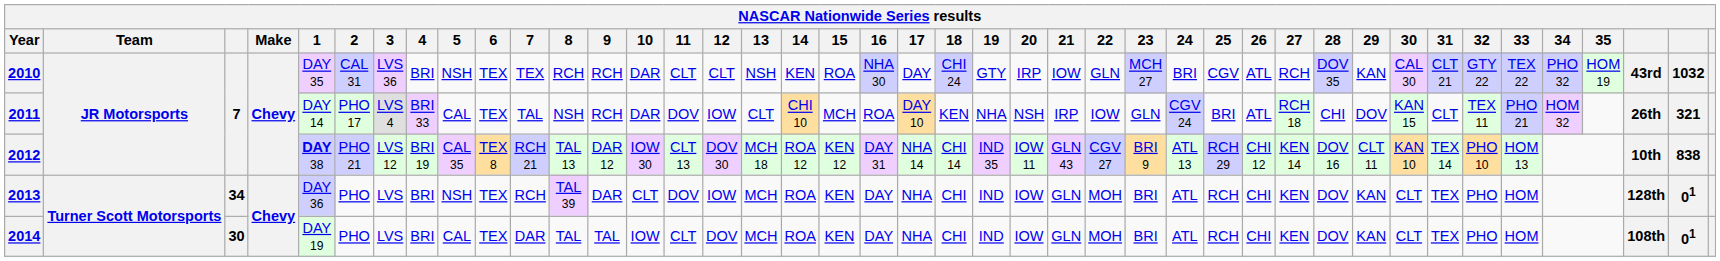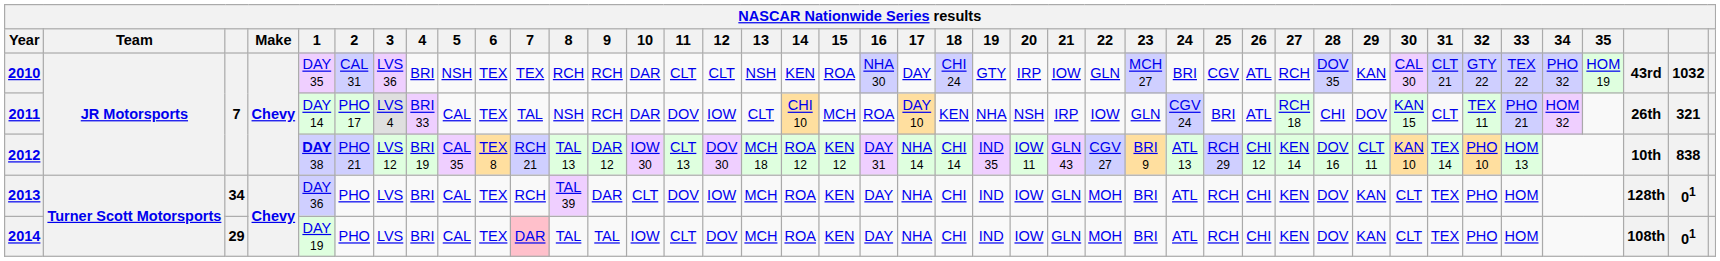2013 | 5: NSH -> CAL
2014 | column 3: 30 -> 29
2014 | 7: no background -> pink background
